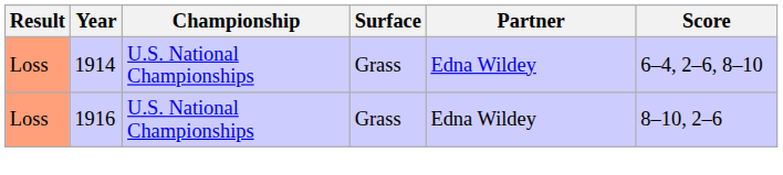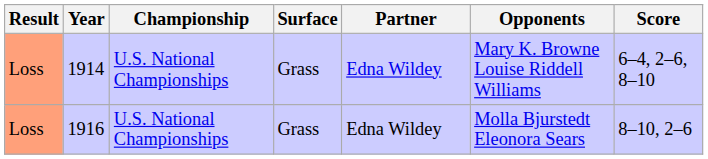+ column: Opponents | Mary K. Browne Louise Riddell Williams | Molla Bjurstedt Eleonora Sears
